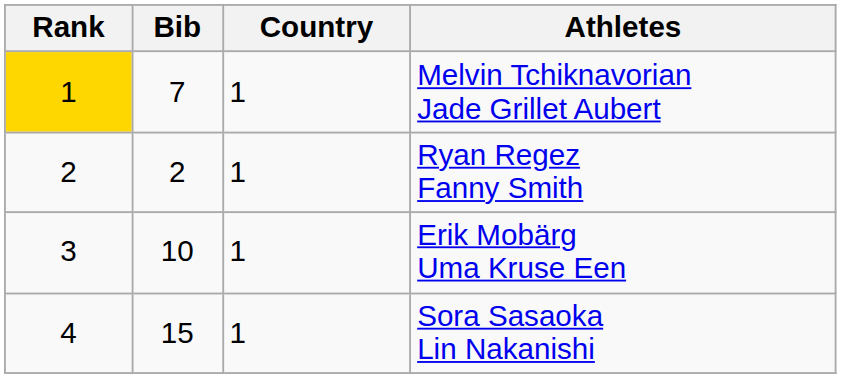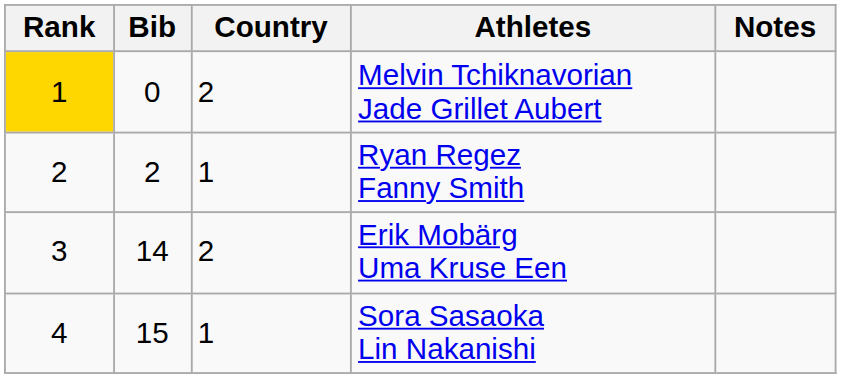+ column: Notes
Melvin Tchiknavorian Jade Grillet Aubert | Bib: 7 -> 0
Melvin Tchiknavorian Jade Grillet Aubert | Country: 1 -> 2
Erik Mobärg Uma Kruse Een | Bib: 10 -> 14
Erik Mobärg Uma Kruse Een | Country: 1 -> 2
